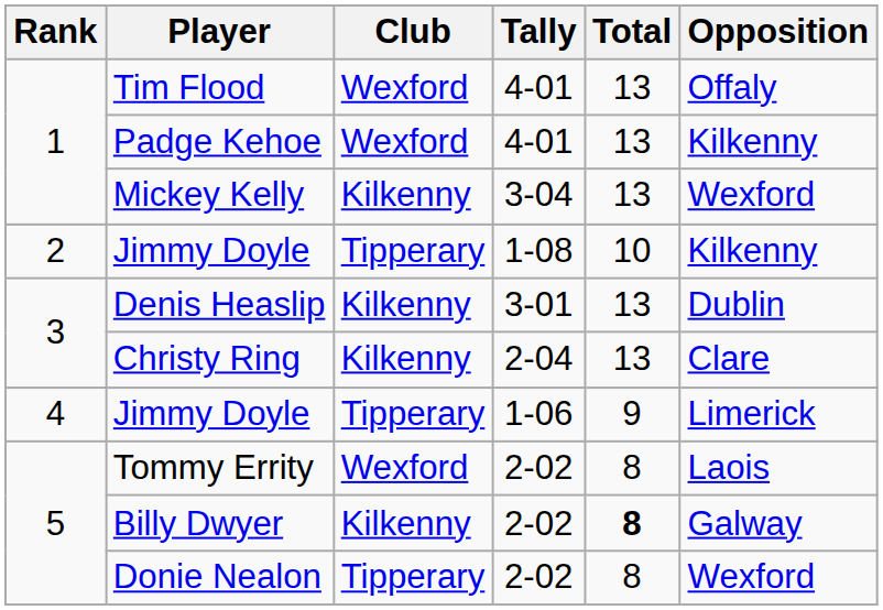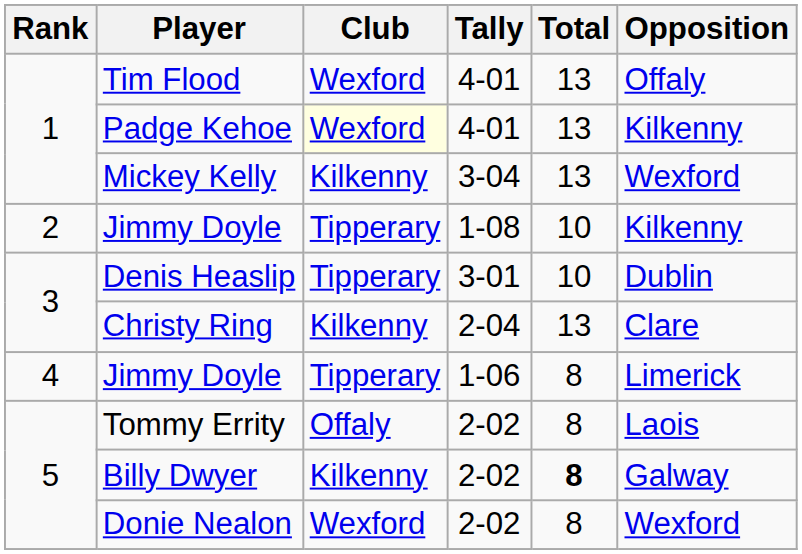Padge Kehoe | Club: no background -> lightyellow background
Denis Heaslip | Club: Kilkenny -> Tipperary
Denis Heaslip | Total: 13 -> 10
Jimmy Doyle / 1-06 | Total: 9 -> 8
Tommy Errity | Club: Wexford -> Offaly
Donie Nealon | Club: Tipperary -> Wexford
